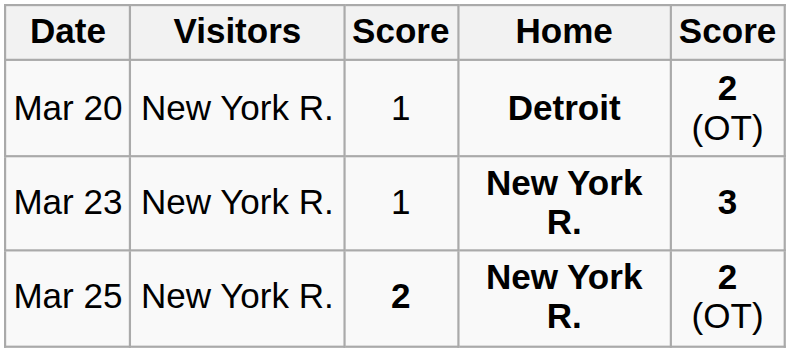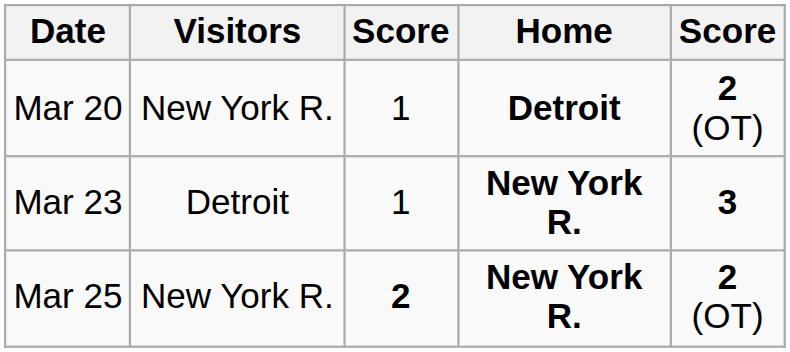Mar 23 | Visitors: New York R. -> Detroit
